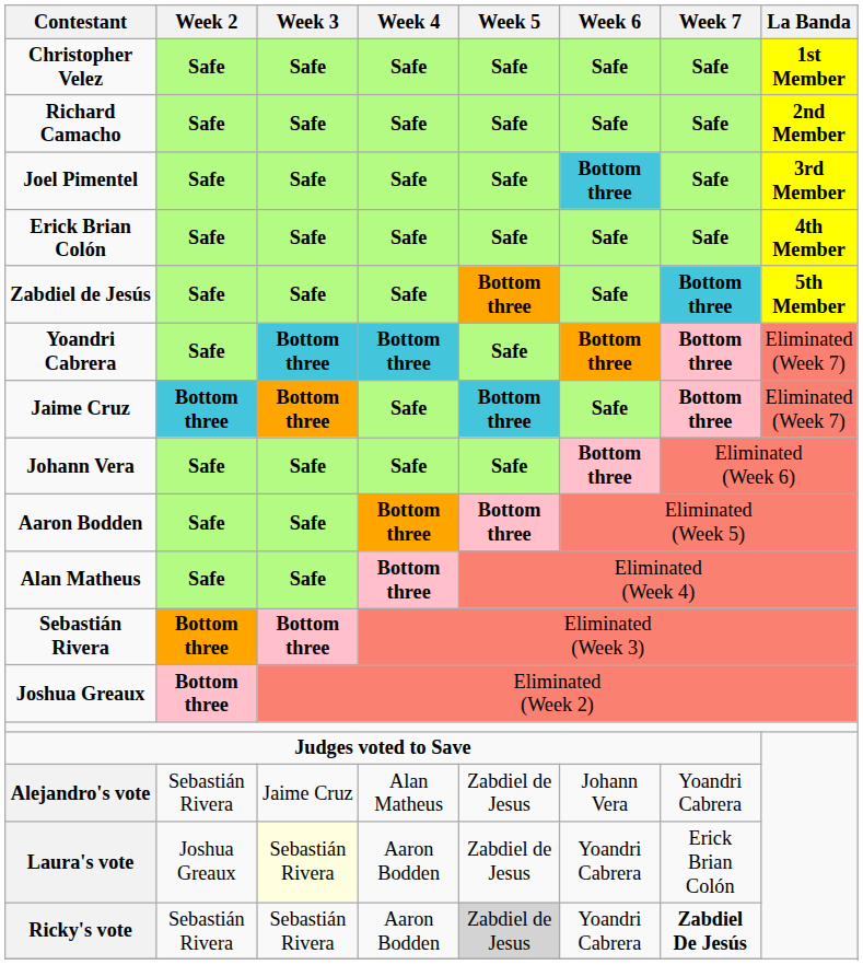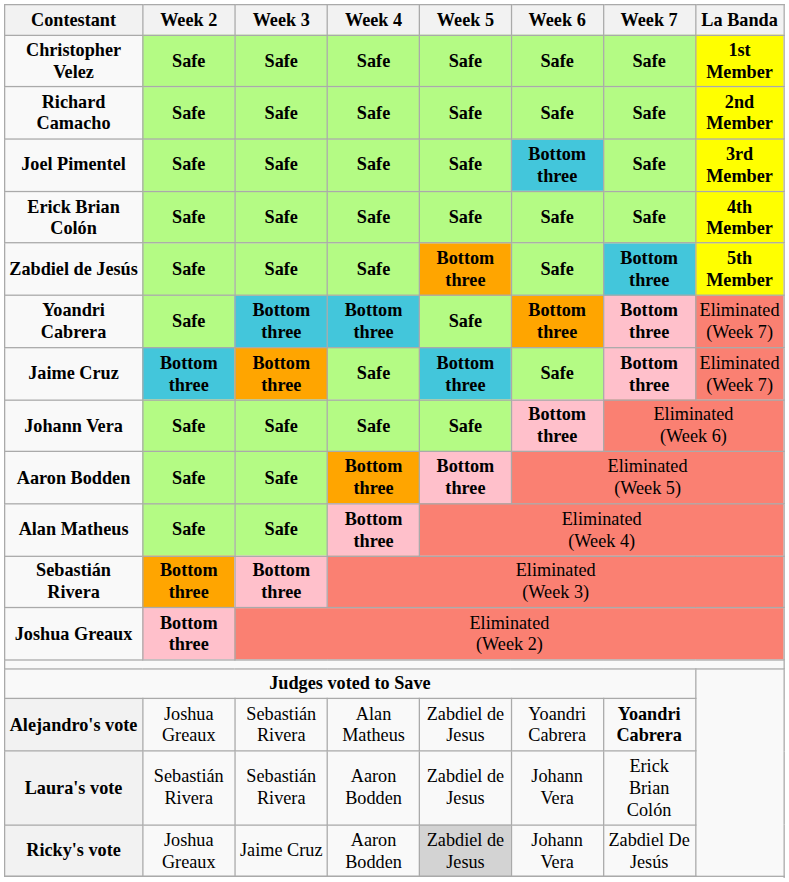Alejandro's vote | Week 2: Sebastián Rivera -> Joshua Greaux
Alejandro's vote | Week 3: Jaime Cruz -> Sebastián Rivera
Alejandro's vote | Week 6: Johann Vera -> Yoandri Cabrera
Alejandro's vote | Week 7: normal -> bold
Laura's vote | Week 2: Joshua Greaux -> Sebastián Rivera
Laura's vote | Week 3: lightyellow background -> no background
Laura's vote | Week 6: Yoandri Cabrera -> Johann Vera
Ricky's vote | Week 2: Sebastián Rivera -> Joshua Greaux
Ricky's vote | Week 3: Sebastián Rivera -> Jaime Cruz
Ricky's vote | Week 6: Yoandri Cabrera -> Johann Vera
Ricky's vote | Week 7: bold -> normal
